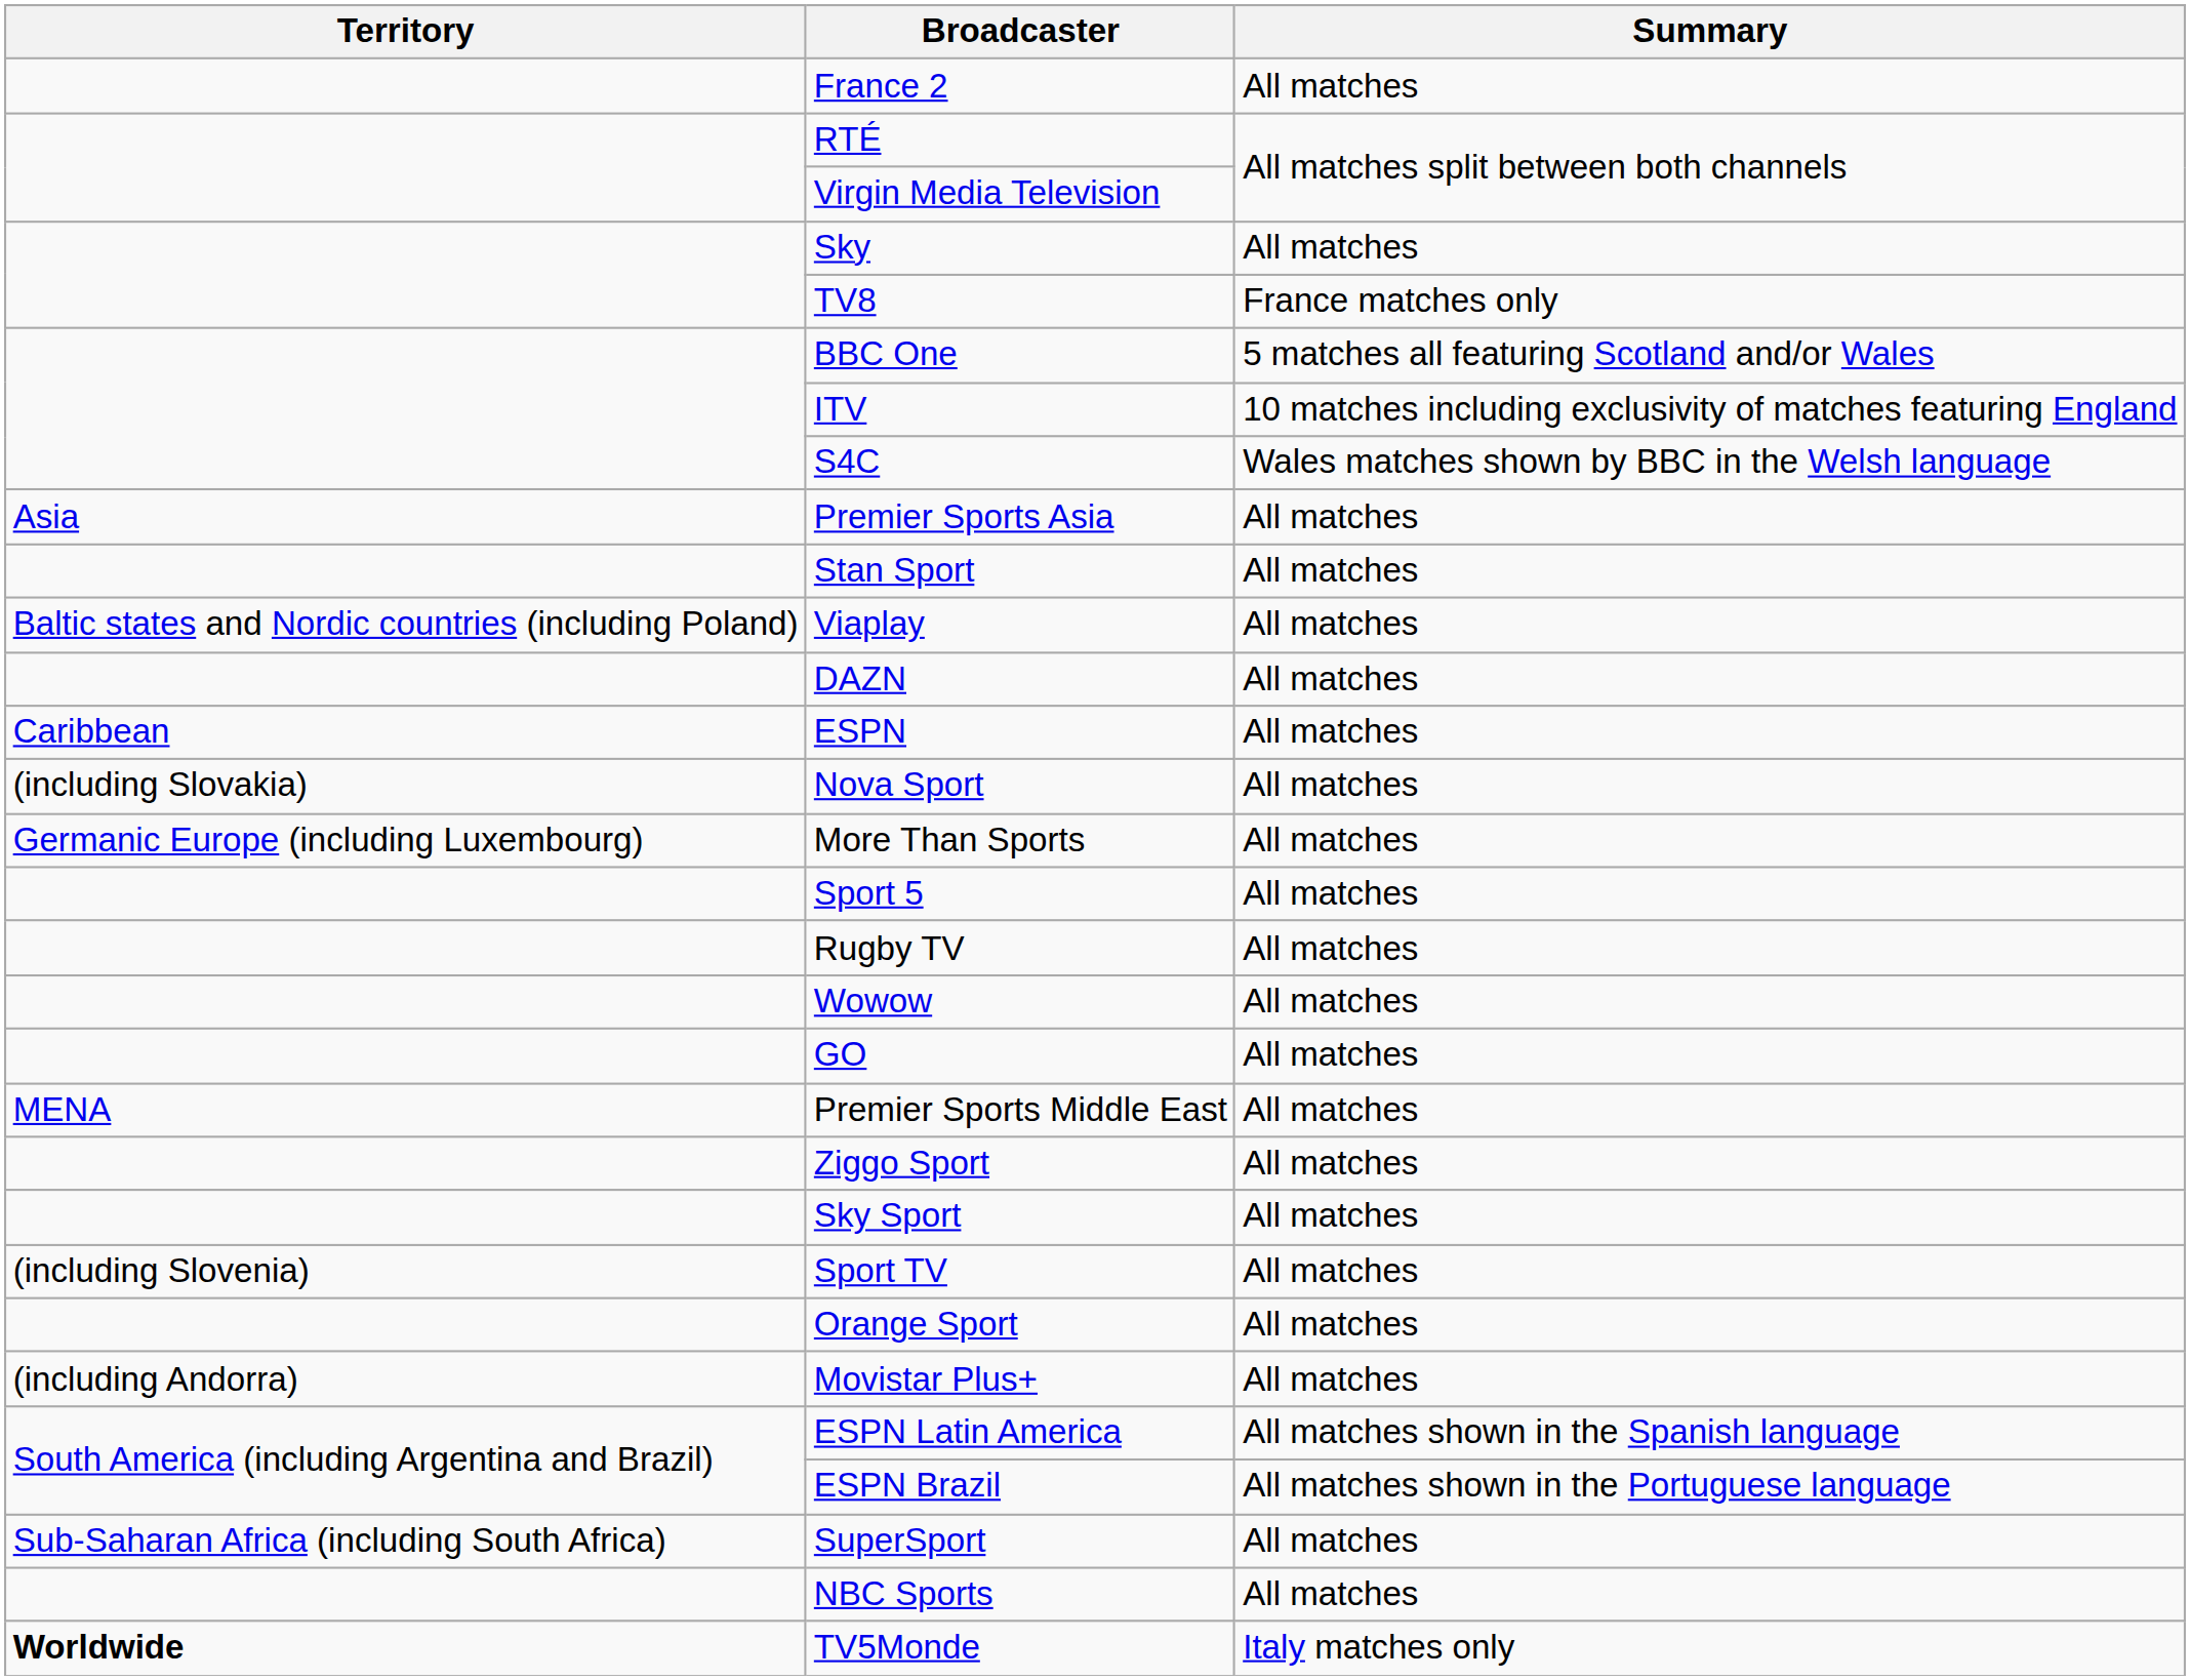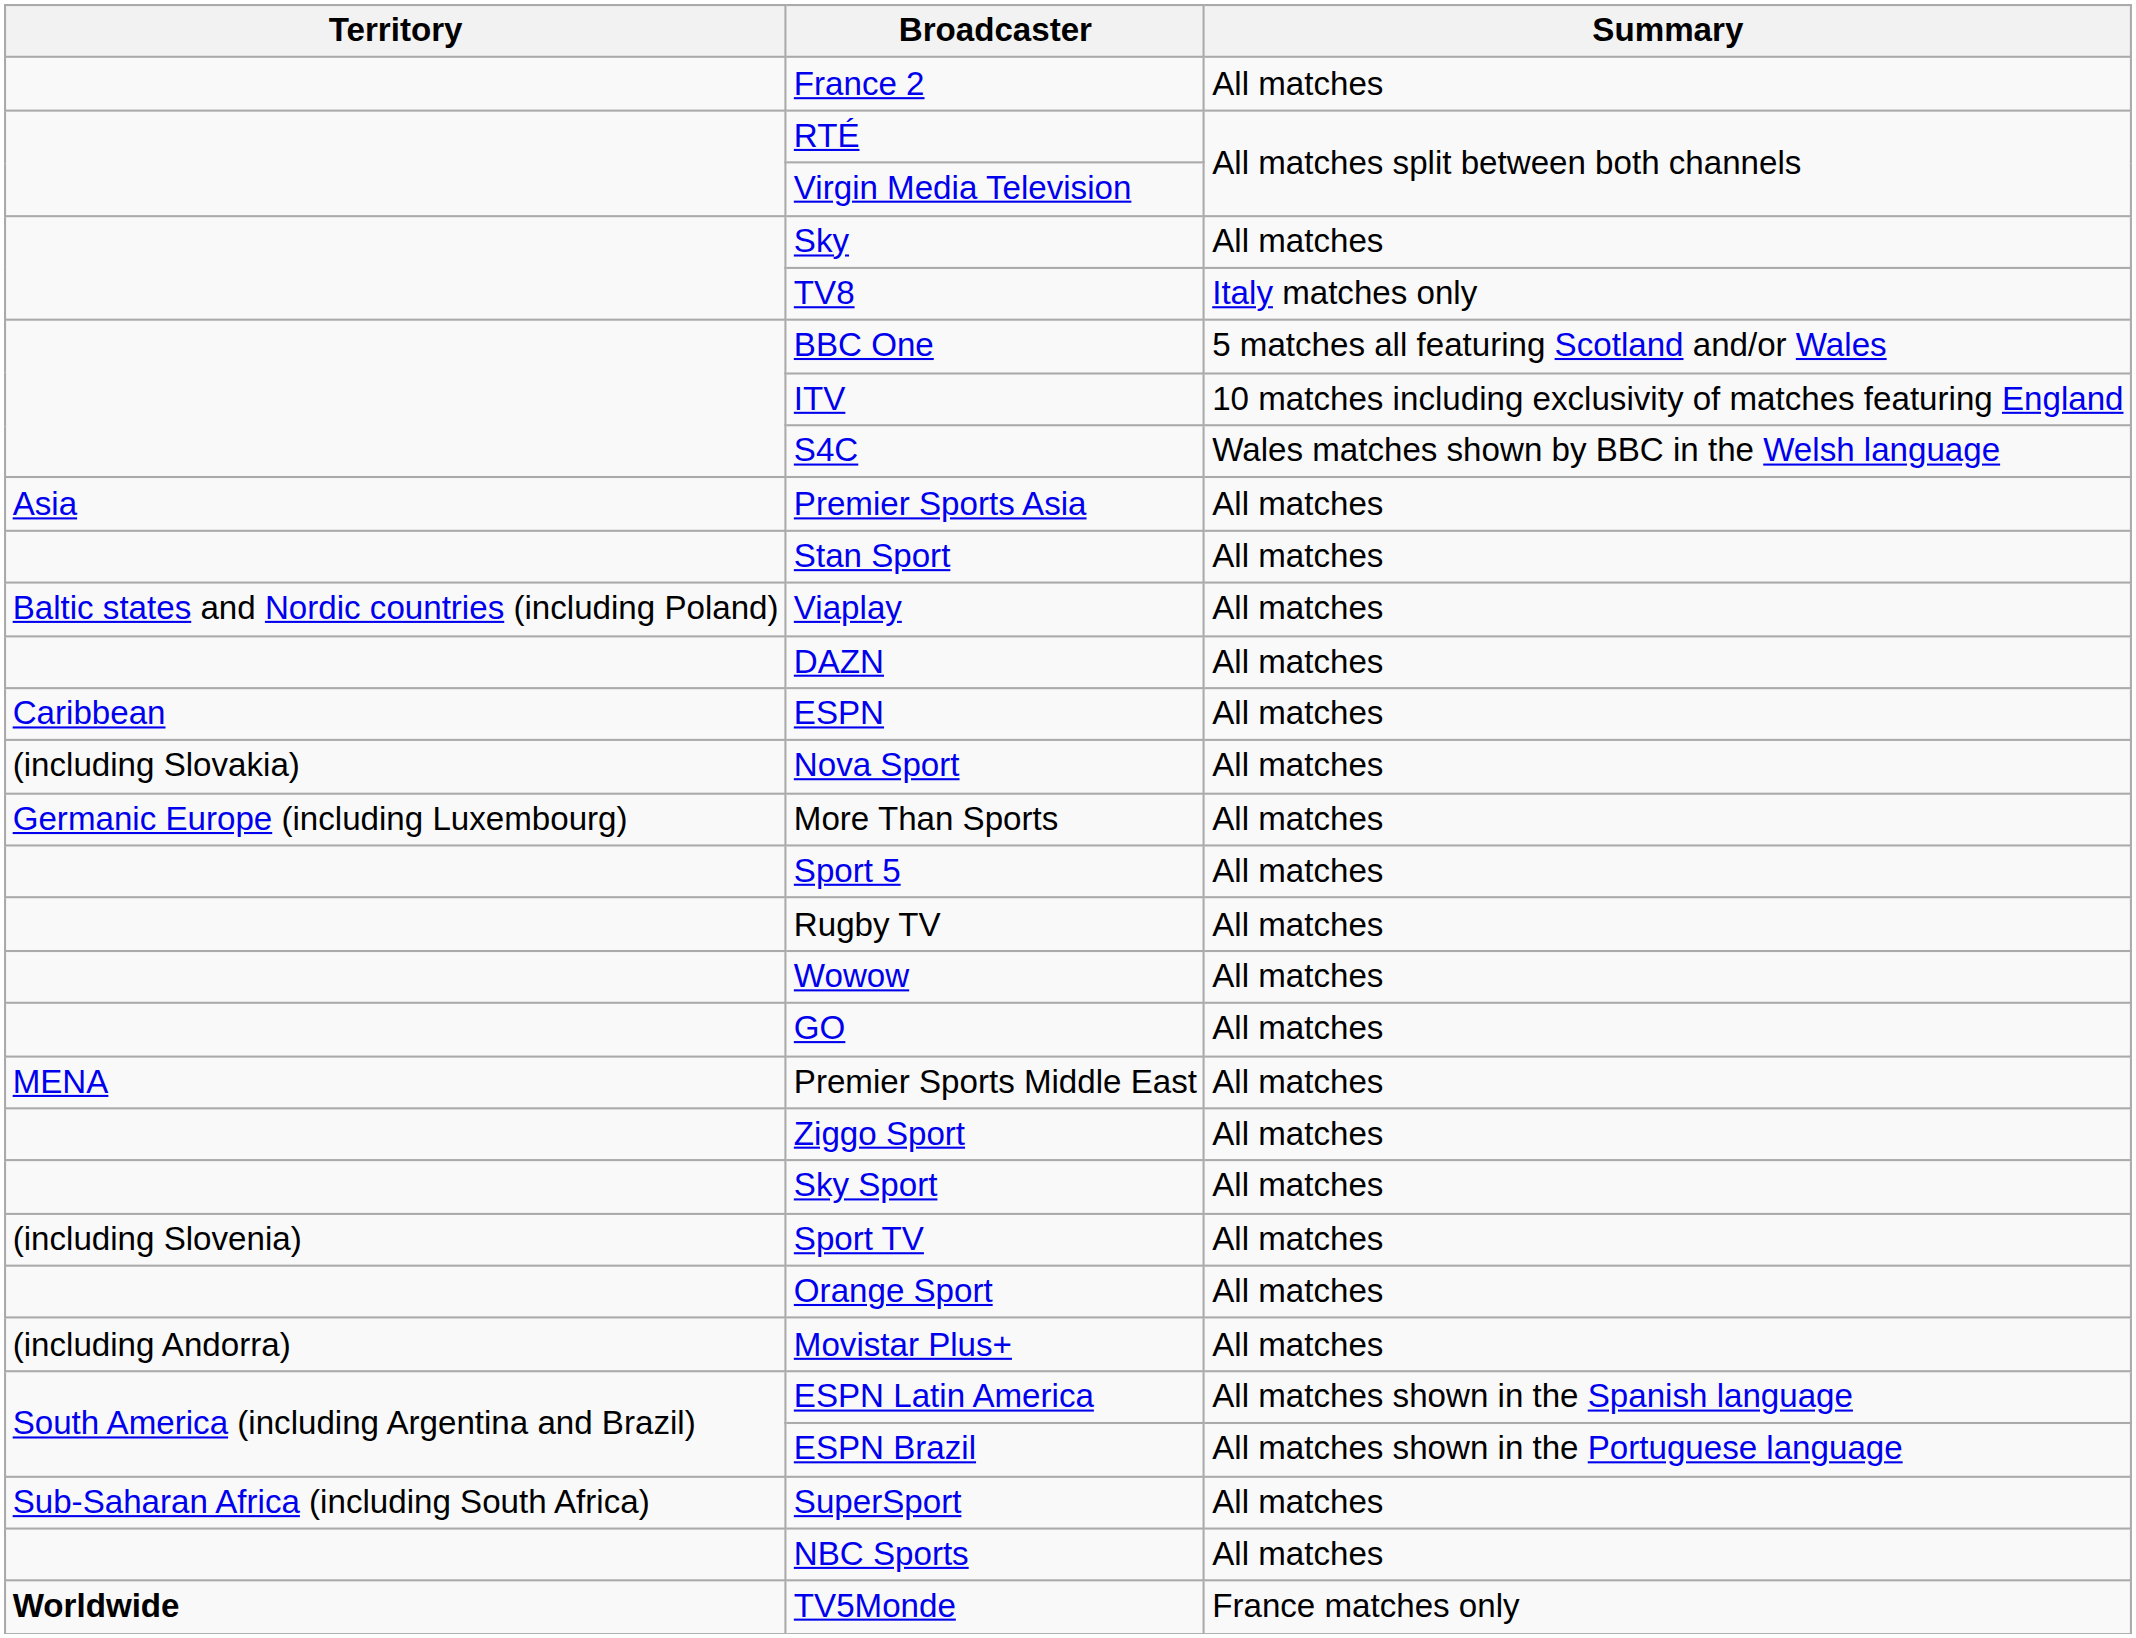TV8 | Summary: France matches only -> Italy matches only
TV5Monde | Summary: Italy matches only -> France matches only
